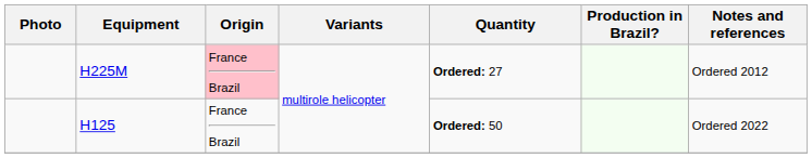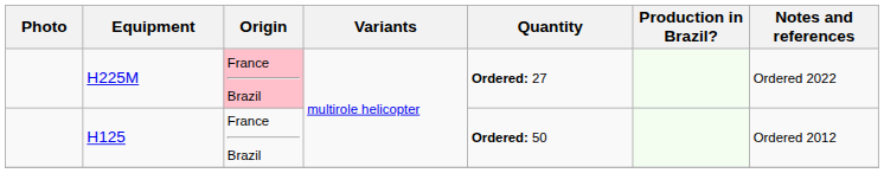H225M | Notes and references: Ordered 2012 -> Ordered 2022
H125 | Notes and references: Ordered 2022 -> Ordered 2012
